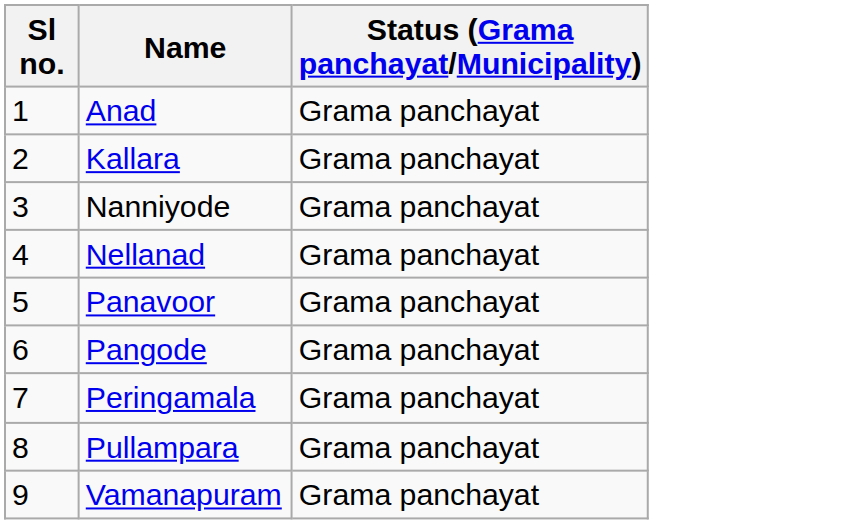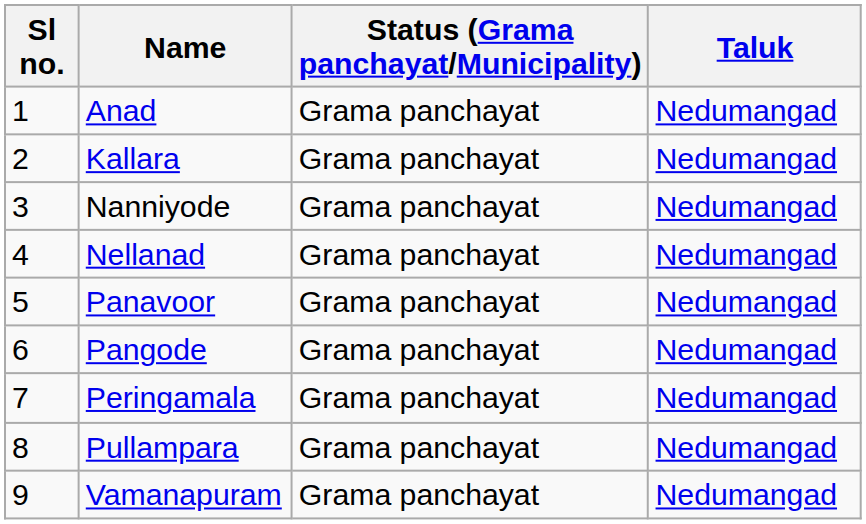+ column: Taluk | Nedumangad | Nedumangad | Nedumangad | Nedumangad | Nedumangad | Nedumangad | Nedumangad | Nedumangad | Nedumangad
